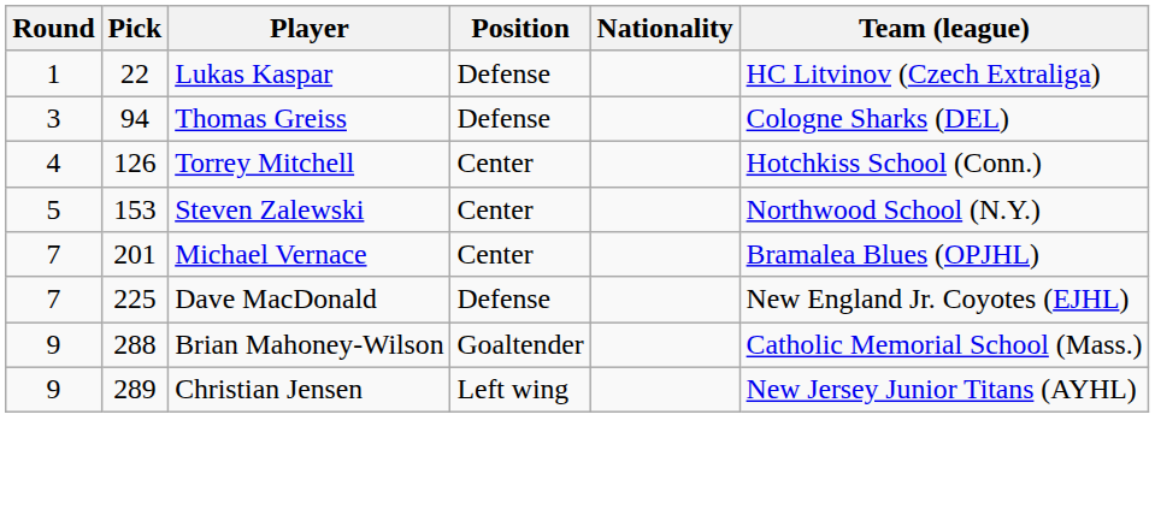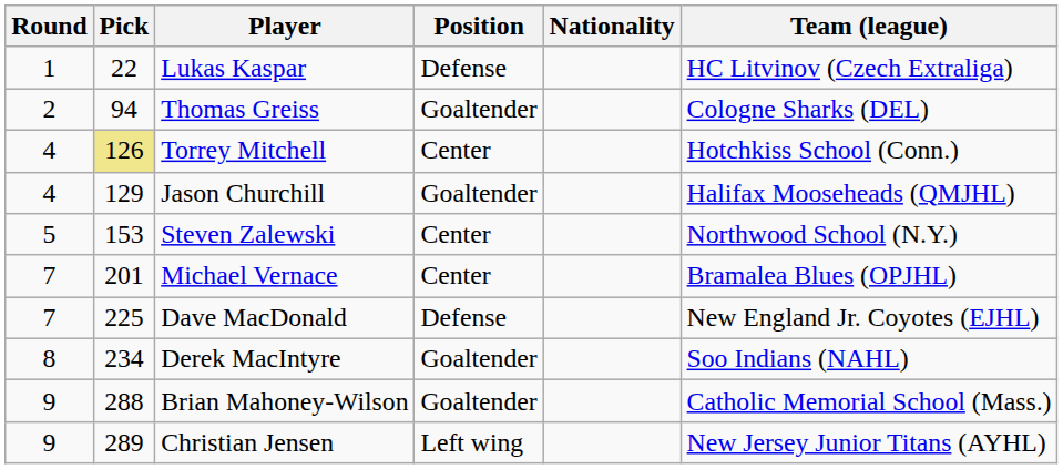Thomas Greiss | Round: 3 -> 2
Thomas Greiss | Position: Defense -> Goaltender
Torrey Mitchell | Pick: no background -> khaki background
+ row: 4 | 129 | Jason Churchill | Goaltender | Halifax Mooseheads (QMJHL)
+ row: 8 | 234 | Derek MacIntyre | Goaltender | Soo Indians (NAHL)
